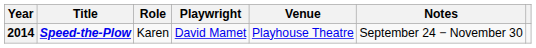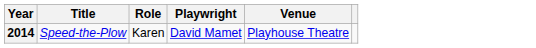- column: Notes | September 24 − November 30
2014 | Title: bold -> normal
